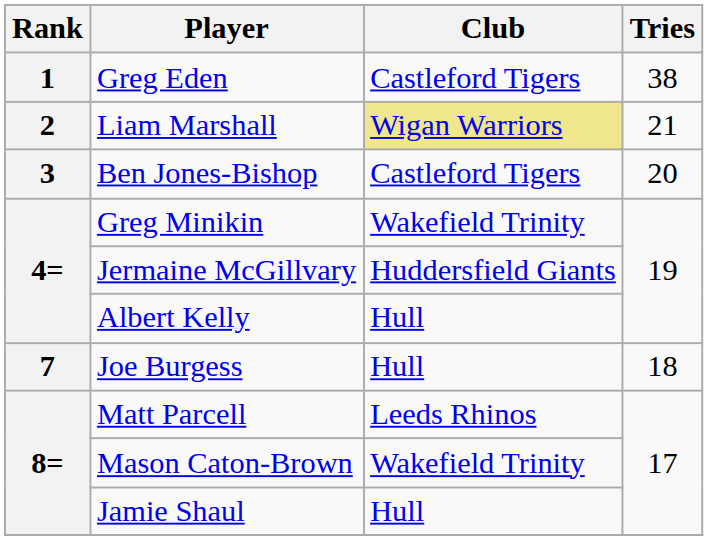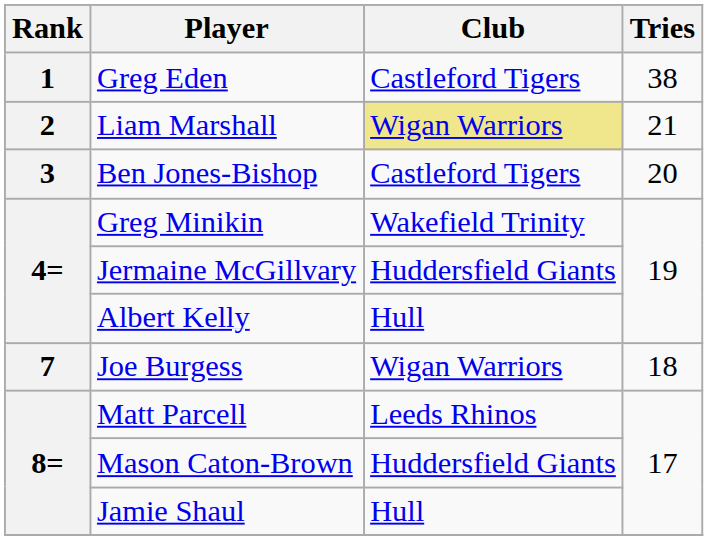Joe Burgess | Club: Hull -> Wigan Warriors
Mason Caton-Brown | Club: Wakefield Trinity -> Huddersfield Giants
